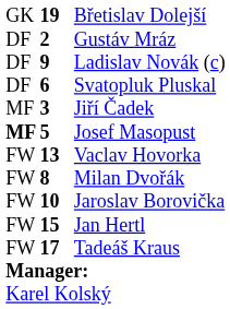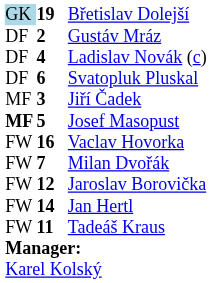Břetislav Dolejší | column 1: no background -> lightblue background
Ladislav Novák (c) | column 2: 9 -> 4
Vaclav Hovorka | column 2: 13 -> 16
Milan Dvořák | column 2: 8 -> 7
Jaroslav Borovička | column 2: 10 -> 12
Jan Hertl | column 2: 15 -> 14
Tadeáš Kraus | column 2: 17 -> 11
